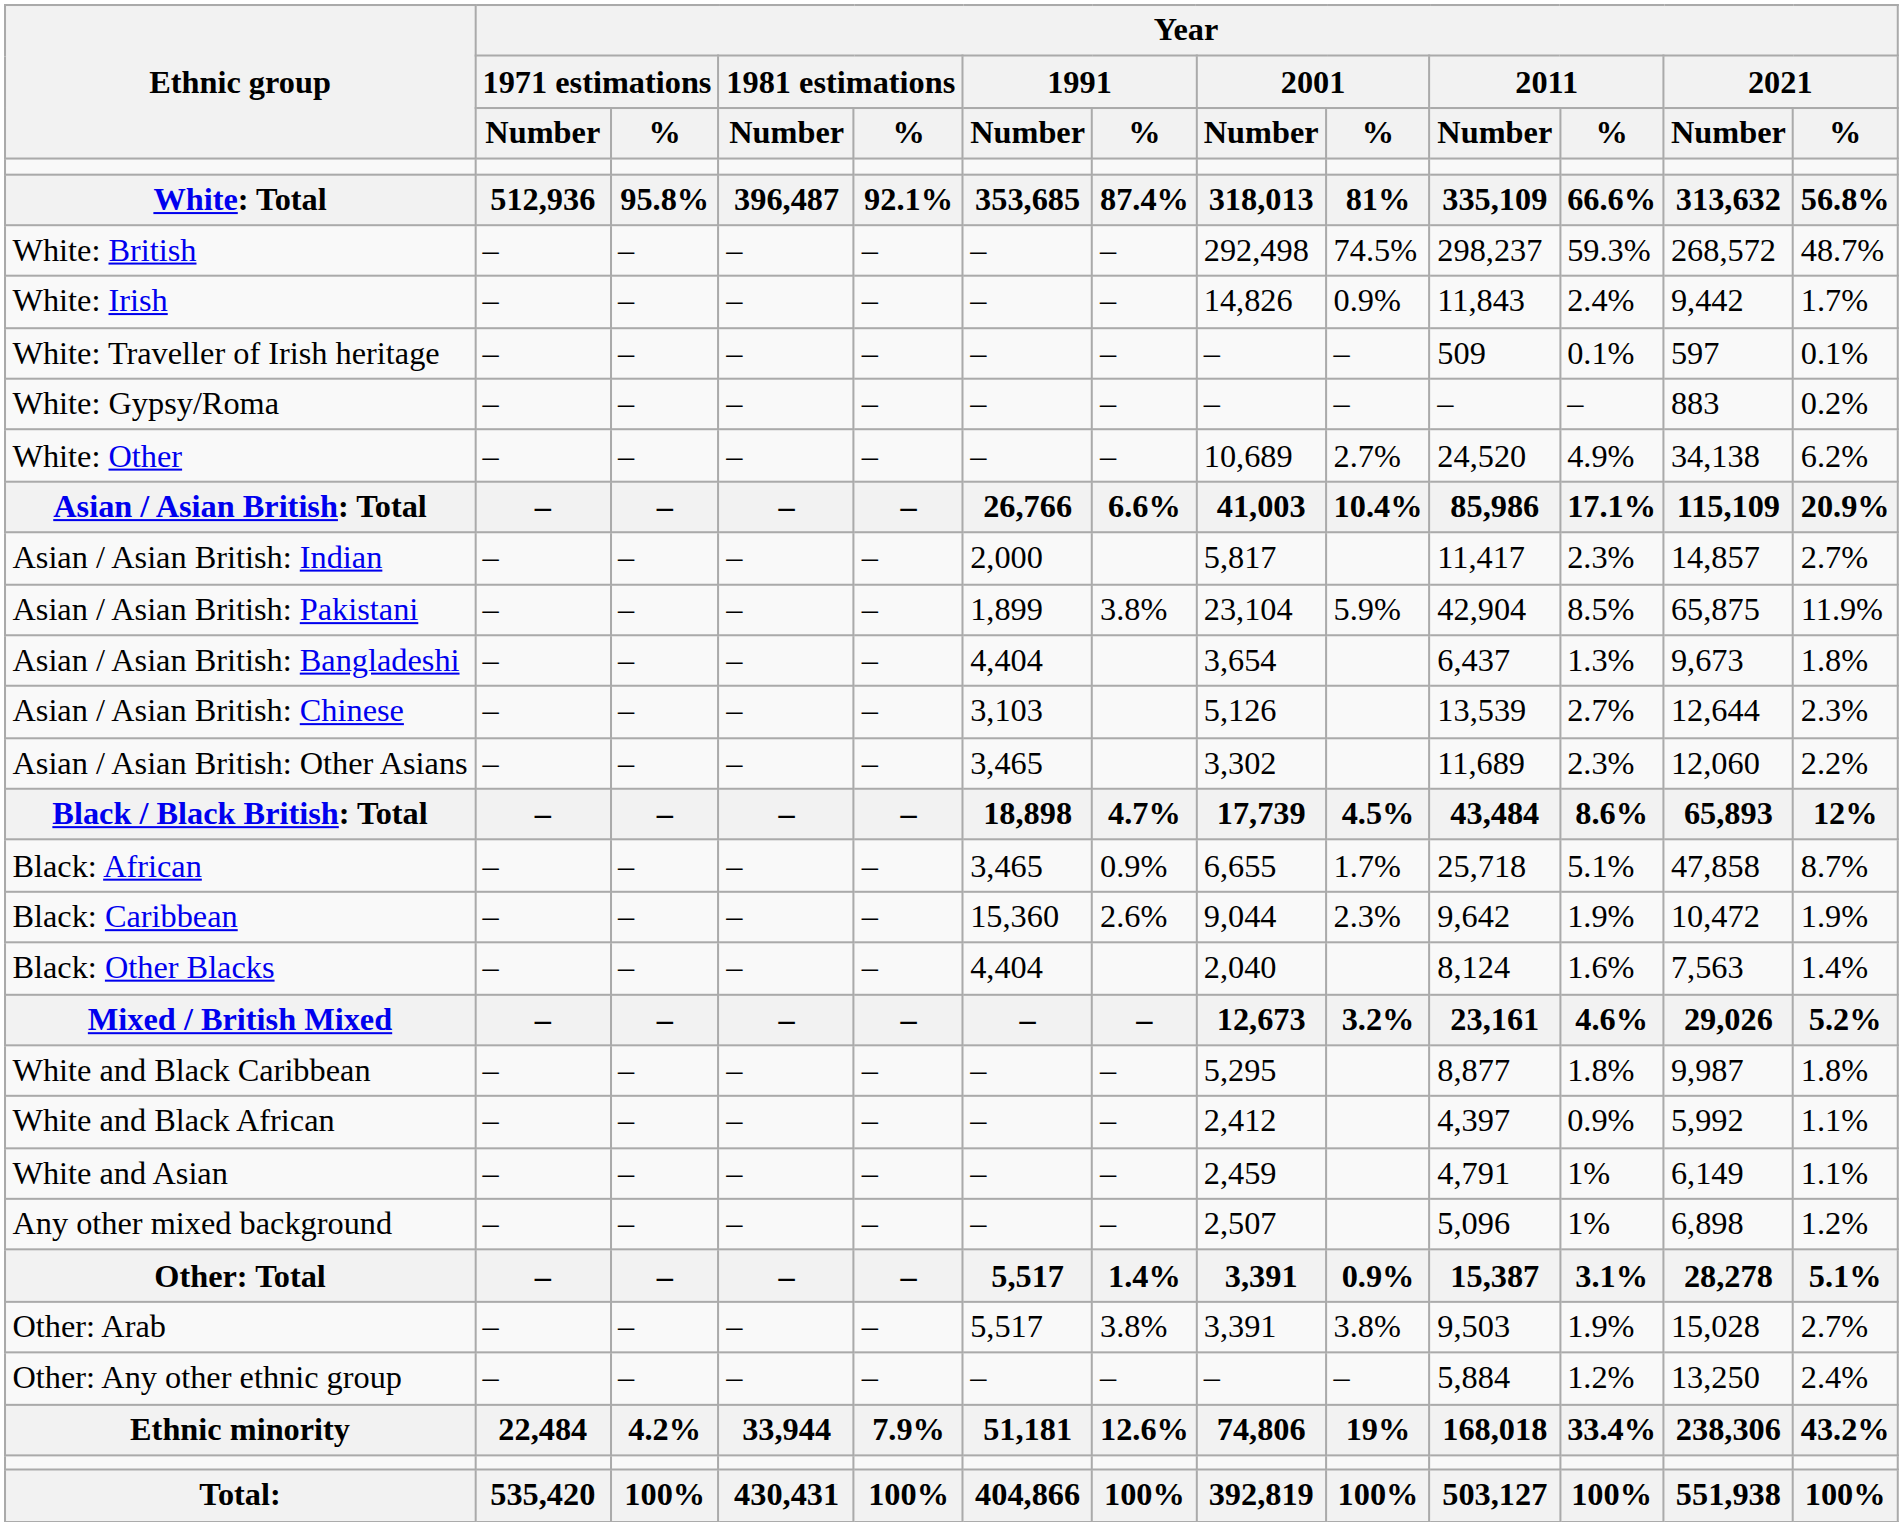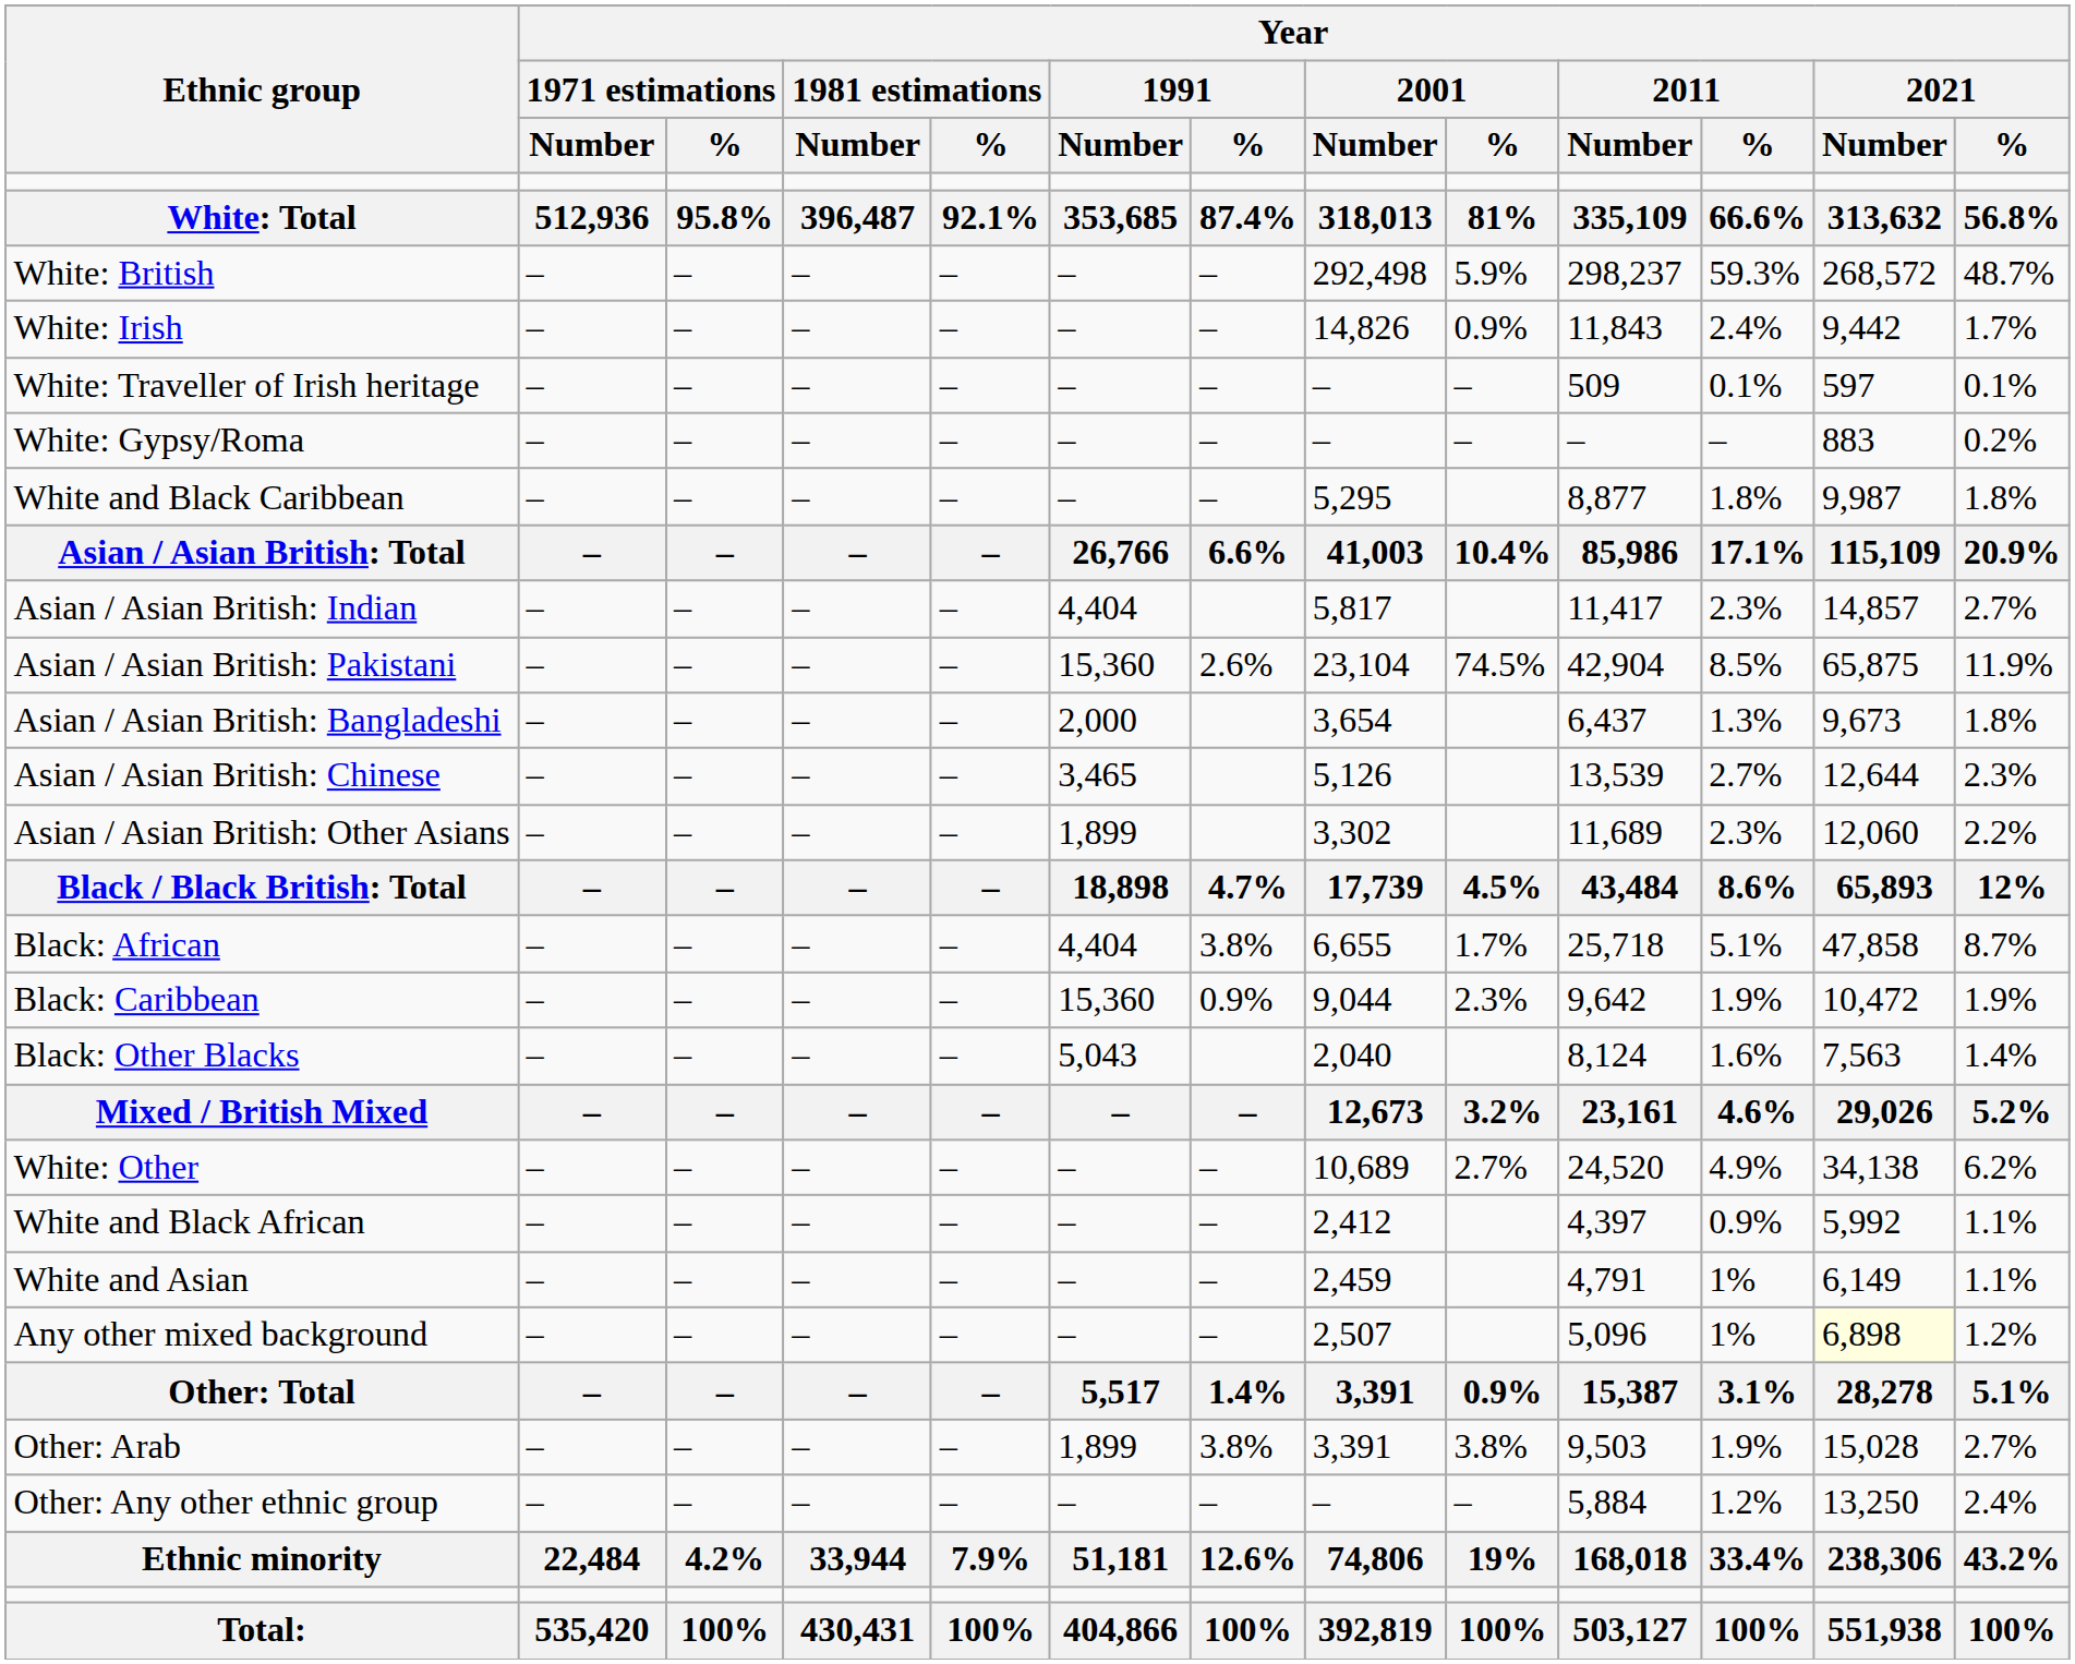White: British | Year / 2001 / %: 74.5% -> 5.9%
rows swapped: White: Other <-> White and Black Caribbean
Asian / Asian British: Indian | Year / 1991 / Number: 2,000 -> 4,404
Asian / Asian British: Pakistani | Year / 1991 / Number: 1,899 -> 15,360
Asian / Asian British: Pakistani | Year / 1991 / %: 3.8% -> 2.6%
Asian / Asian British: Pakistani | Year / 2001 / %: 5.9% -> 74.5%
Asian / Asian British: Bangladeshi | Year / 1991 / Number: 4,404 -> 2,000
Asian / Asian British: Chinese | Year / 1991 / Number: 3,103 -> 3,465
Asian / Asian British: Other Asians | Year / 1991 / Number: 3,465 -> 1,899
Black: African | Year / 1991 / Number: 3,465 -> 4,404
Black: African | Year / 1991 / %: 0.9% -> 3.8%
Black: Caribbean | Year / 1991 / %: 2.6% -> 0.9%
Black: Other Blacks | Year / 1991 / Number: 4,404 -> 5,043
Any other mixed background | Year / 2021 / Number: no background -> lightyellow background
Other: Arab | Year / 1991 / Number: 5,517 -> 1,899
